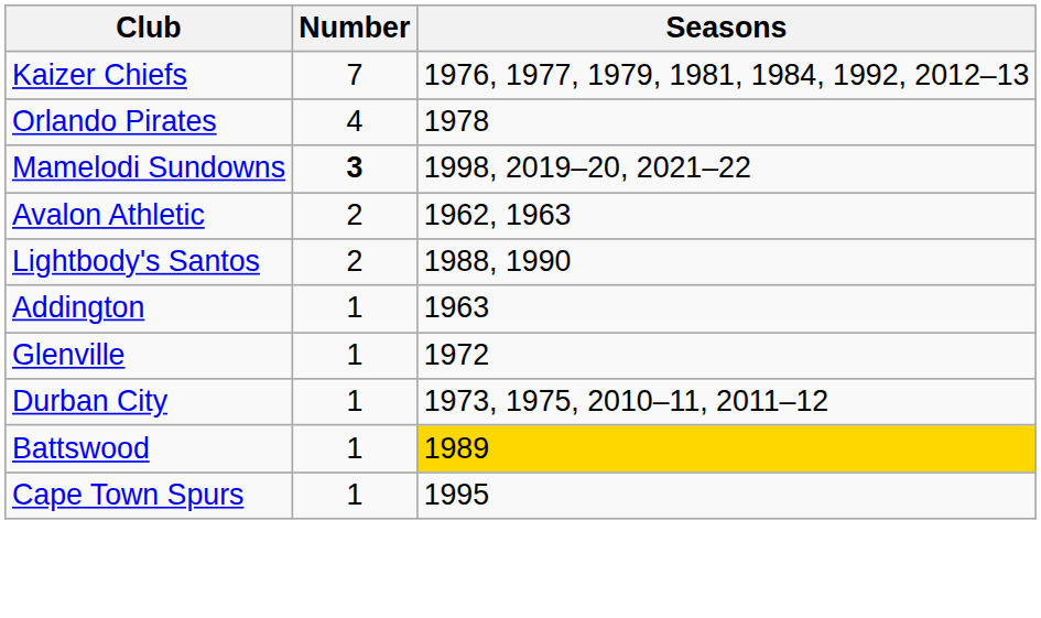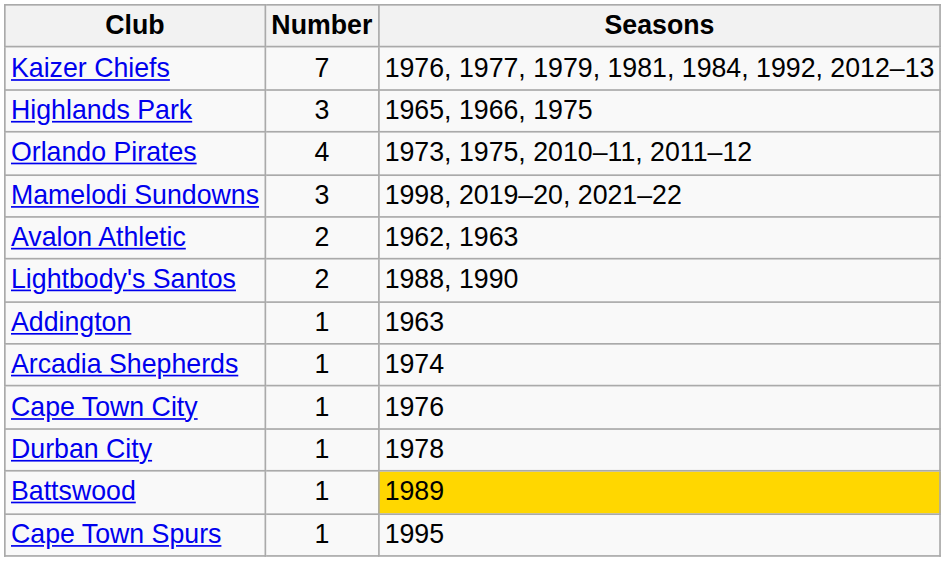+ row: Highlands Park | 3 | 1965, 1966, 1975
Orlando Pirates | Seasons: 1978 -> 1973, 1975, 2010–11, 2011–12
Mamelodi Sundowns | Number: bold -> normal
- row: Glenville | 1 | 1972
+ row: Arcadia Shepherds | 1 | 1974
+ row: Cape Town City | 1 | 1976
Durban City | Seasons: 1973, 1975, 2010–11, 2011–12 -> 1978
